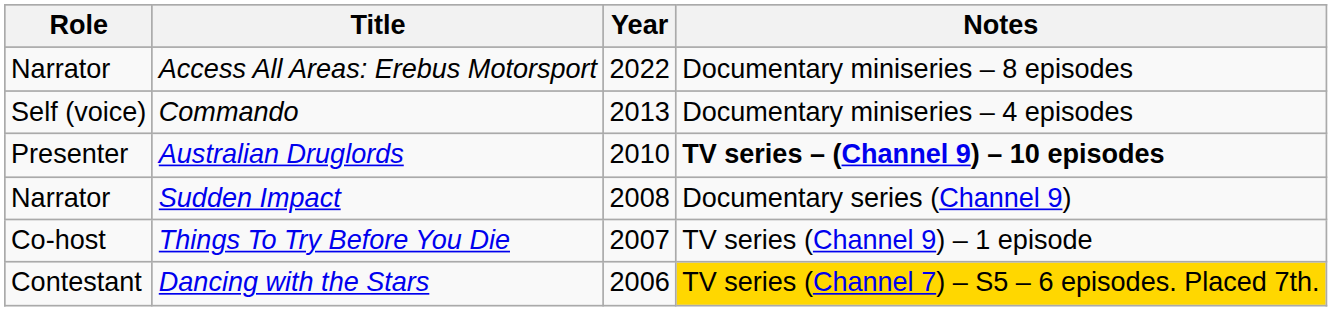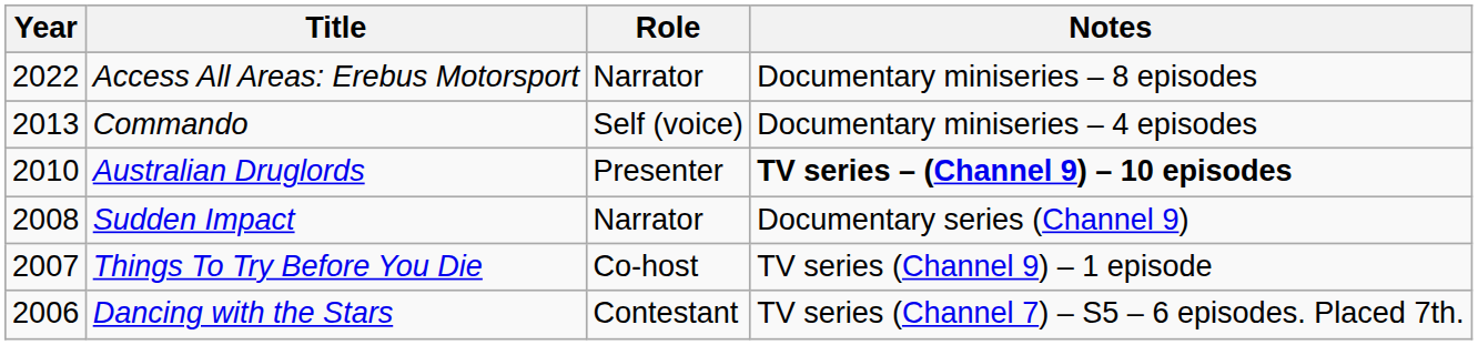columns swapped: Year <-> Role
Dancing with the Stars | Notes: gold background -> no background
